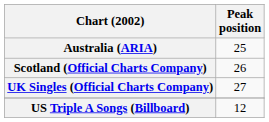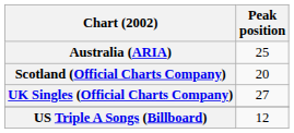Scotland (Official Charts Company) | Peak position: 26 -> 20
